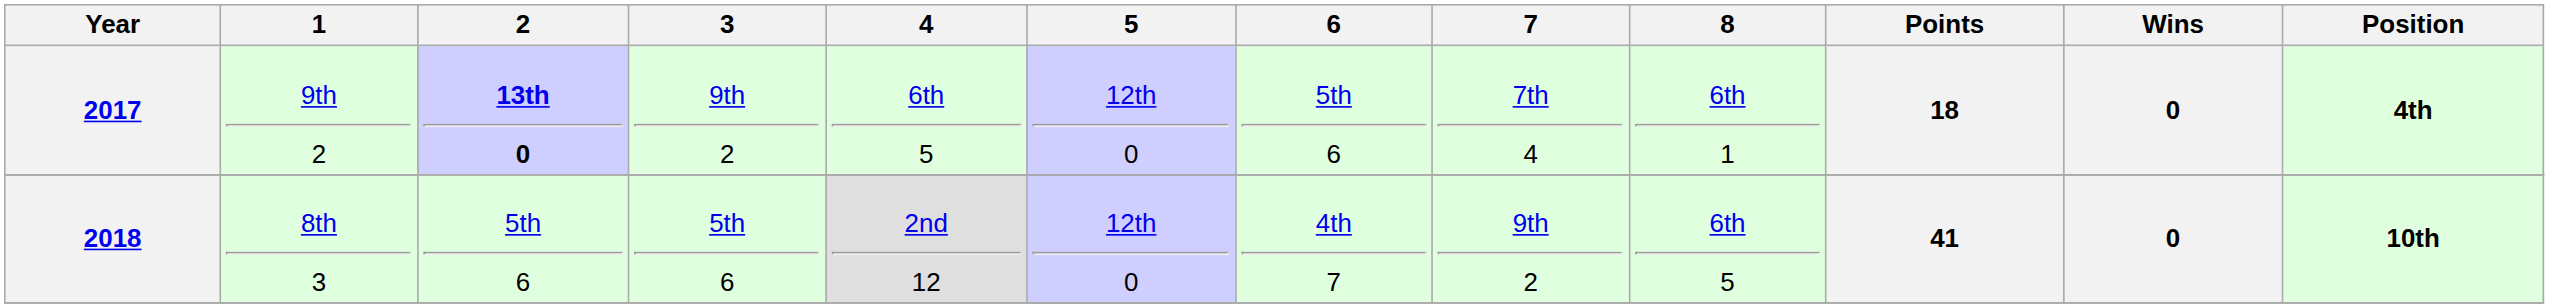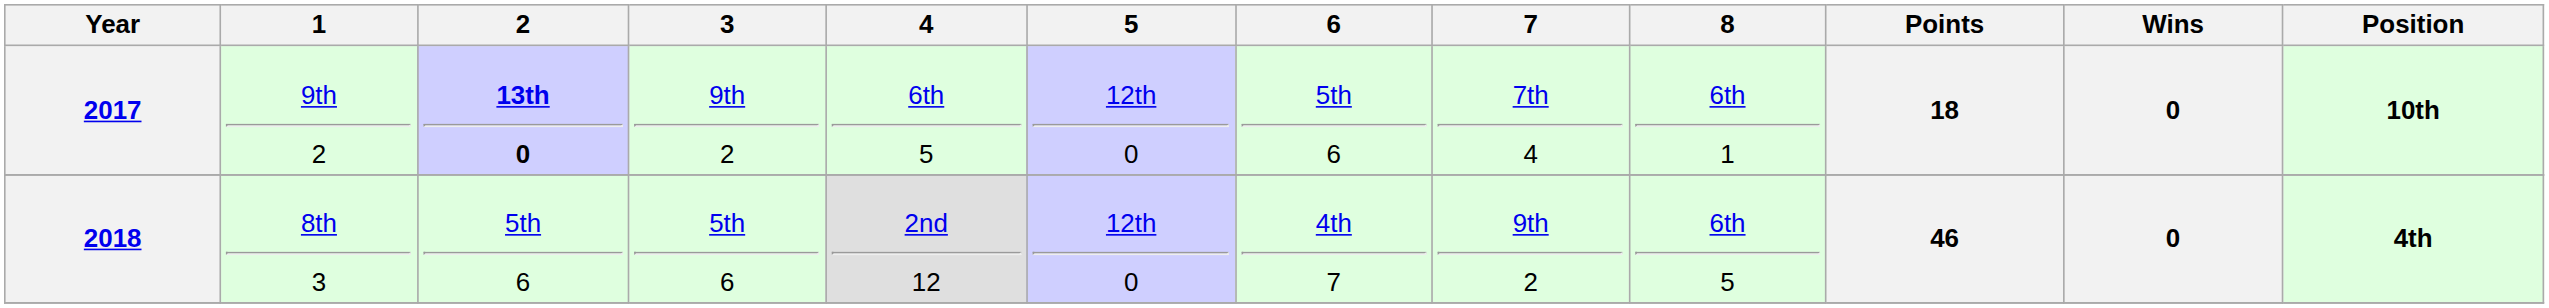2017 | Position: 4th -> 10th
2018 | Points: 41 -> 46
2018 | Position: 10th -> 4th
